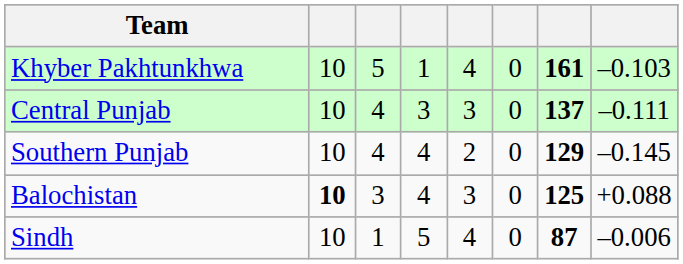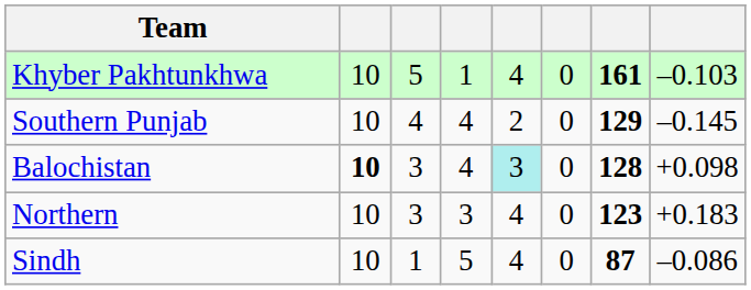- row: Central Punjab | 10 | 4 | 3 | 3 | 0 | 137 | –0.111
Balochistan | column 5: no background -> paleturquoise background
Balochistan | column 7: 125 -> 128
Balochistan | column 8: +0.088 -> +0.098
+ row: Northern | 10 | 3 | 3 | 4 | 0 | 123 | +0.183
Sindh | column 8: –0.006 -> –0.086
